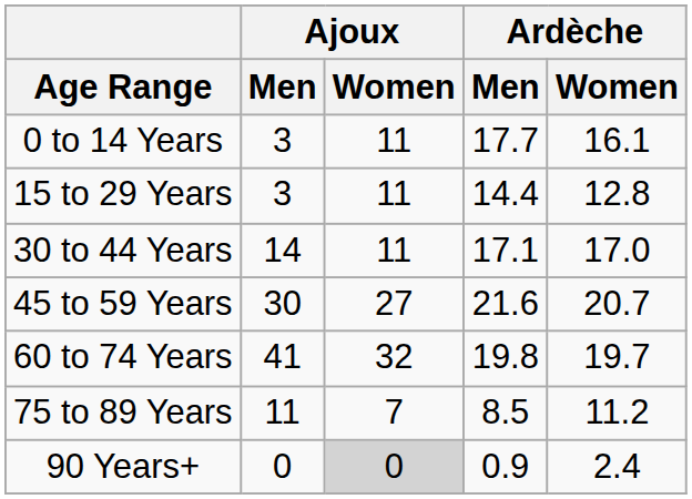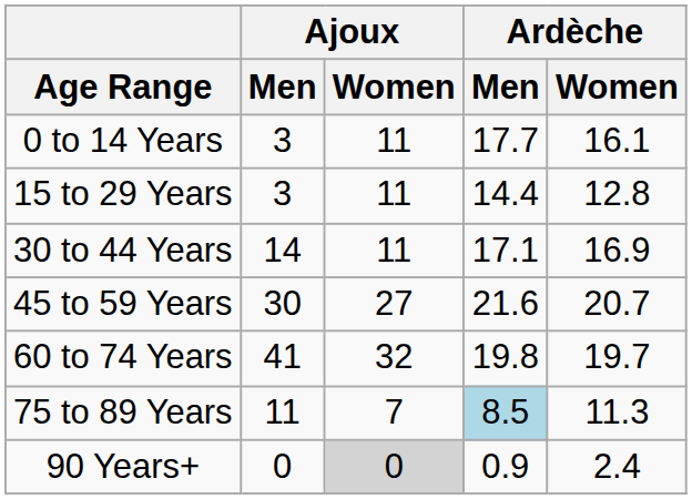30 to 44 Years | Ardèche / Women: 17.0 -> 16.9
75 to 89 Years | Ardèche / Men: no background -> lightblue background
75 to 89 Years | Ardèche / Women: 11.2 -> 11.3
